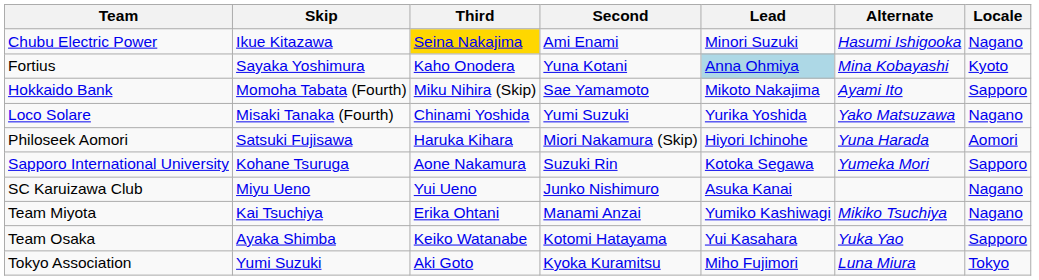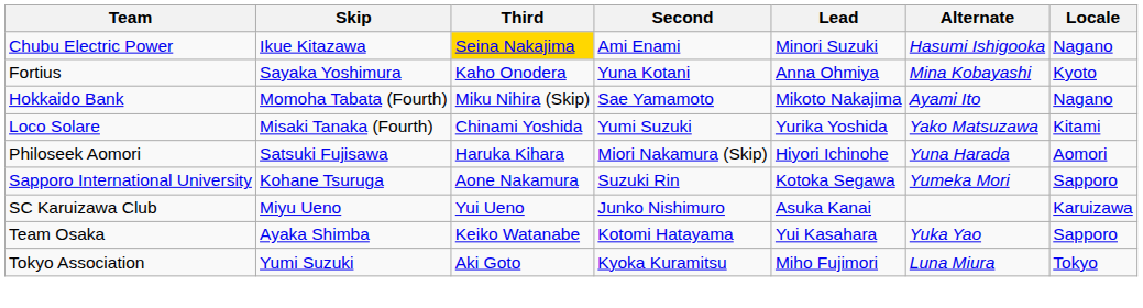Fortius | Lead: lightblue background -> no background
Hokkaido Bank | Locale: Sapporo -> Nagano
Loco Solare | Locale: Nagano -> Kitami
SC Karuizawa Club | Locale: Nagano -> Karuizawa
- row: Team Miyota | Kai Tsuchiya | Erika Ohtani | Manami Anzai | Yumiko Kashiwagi | Mikiko Tsuchiya | Nagano
